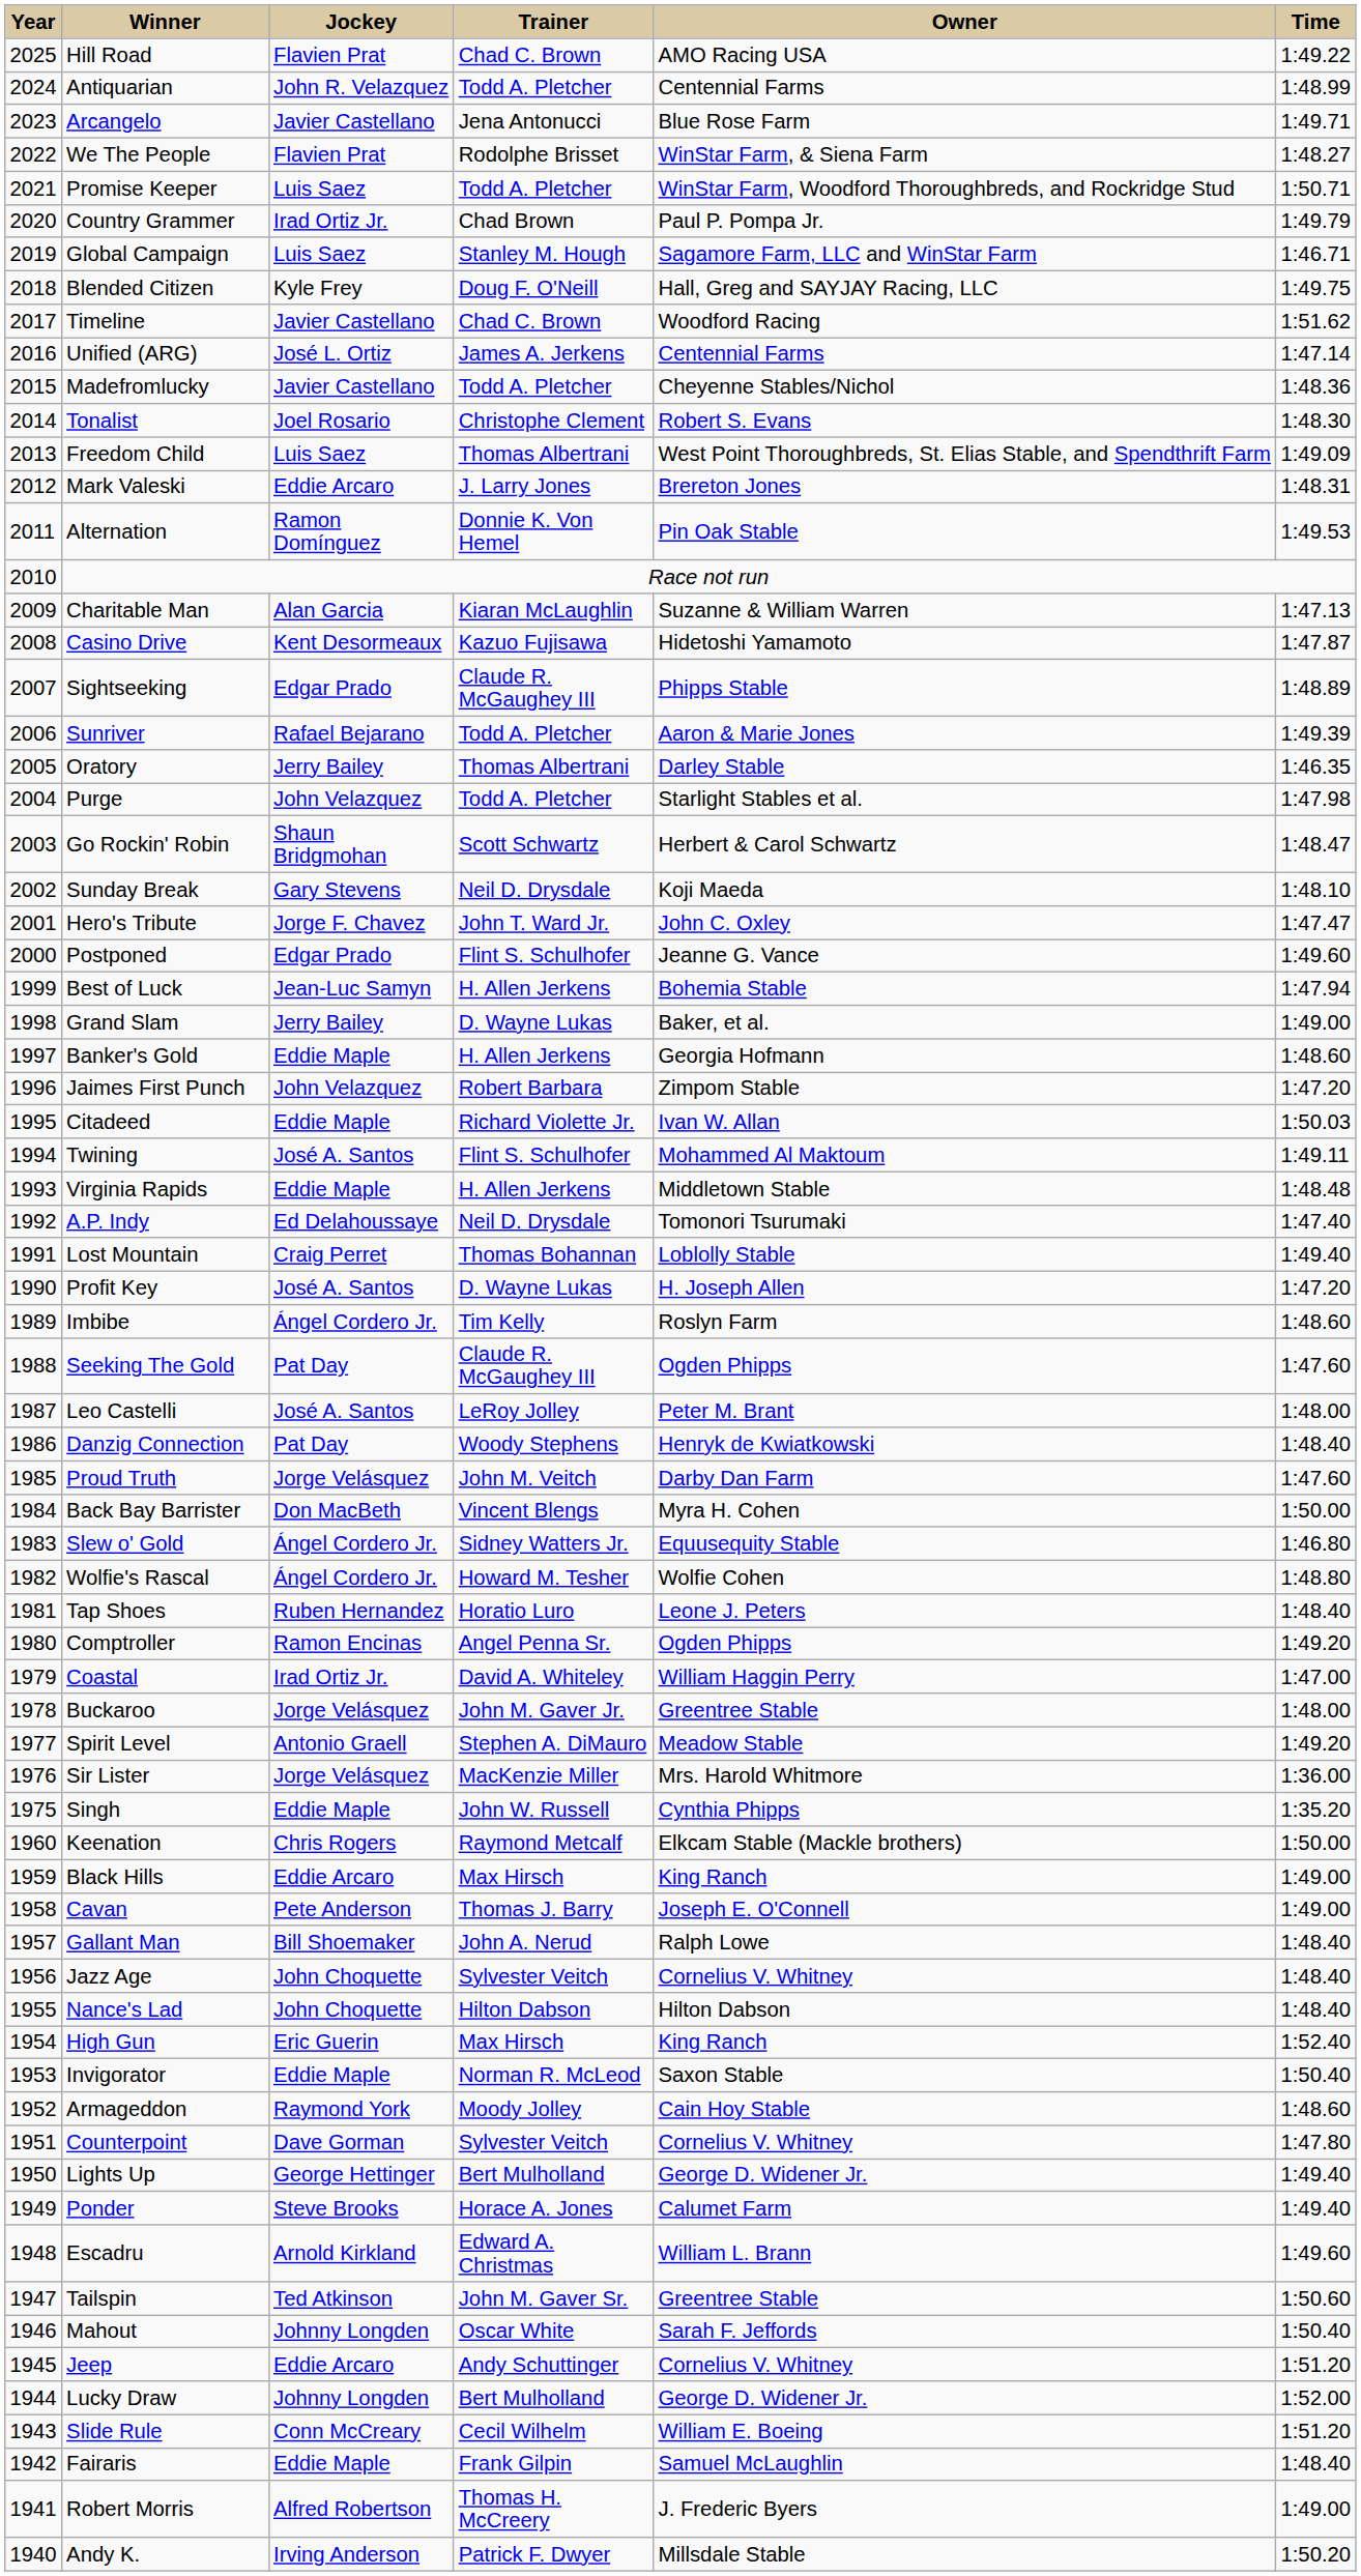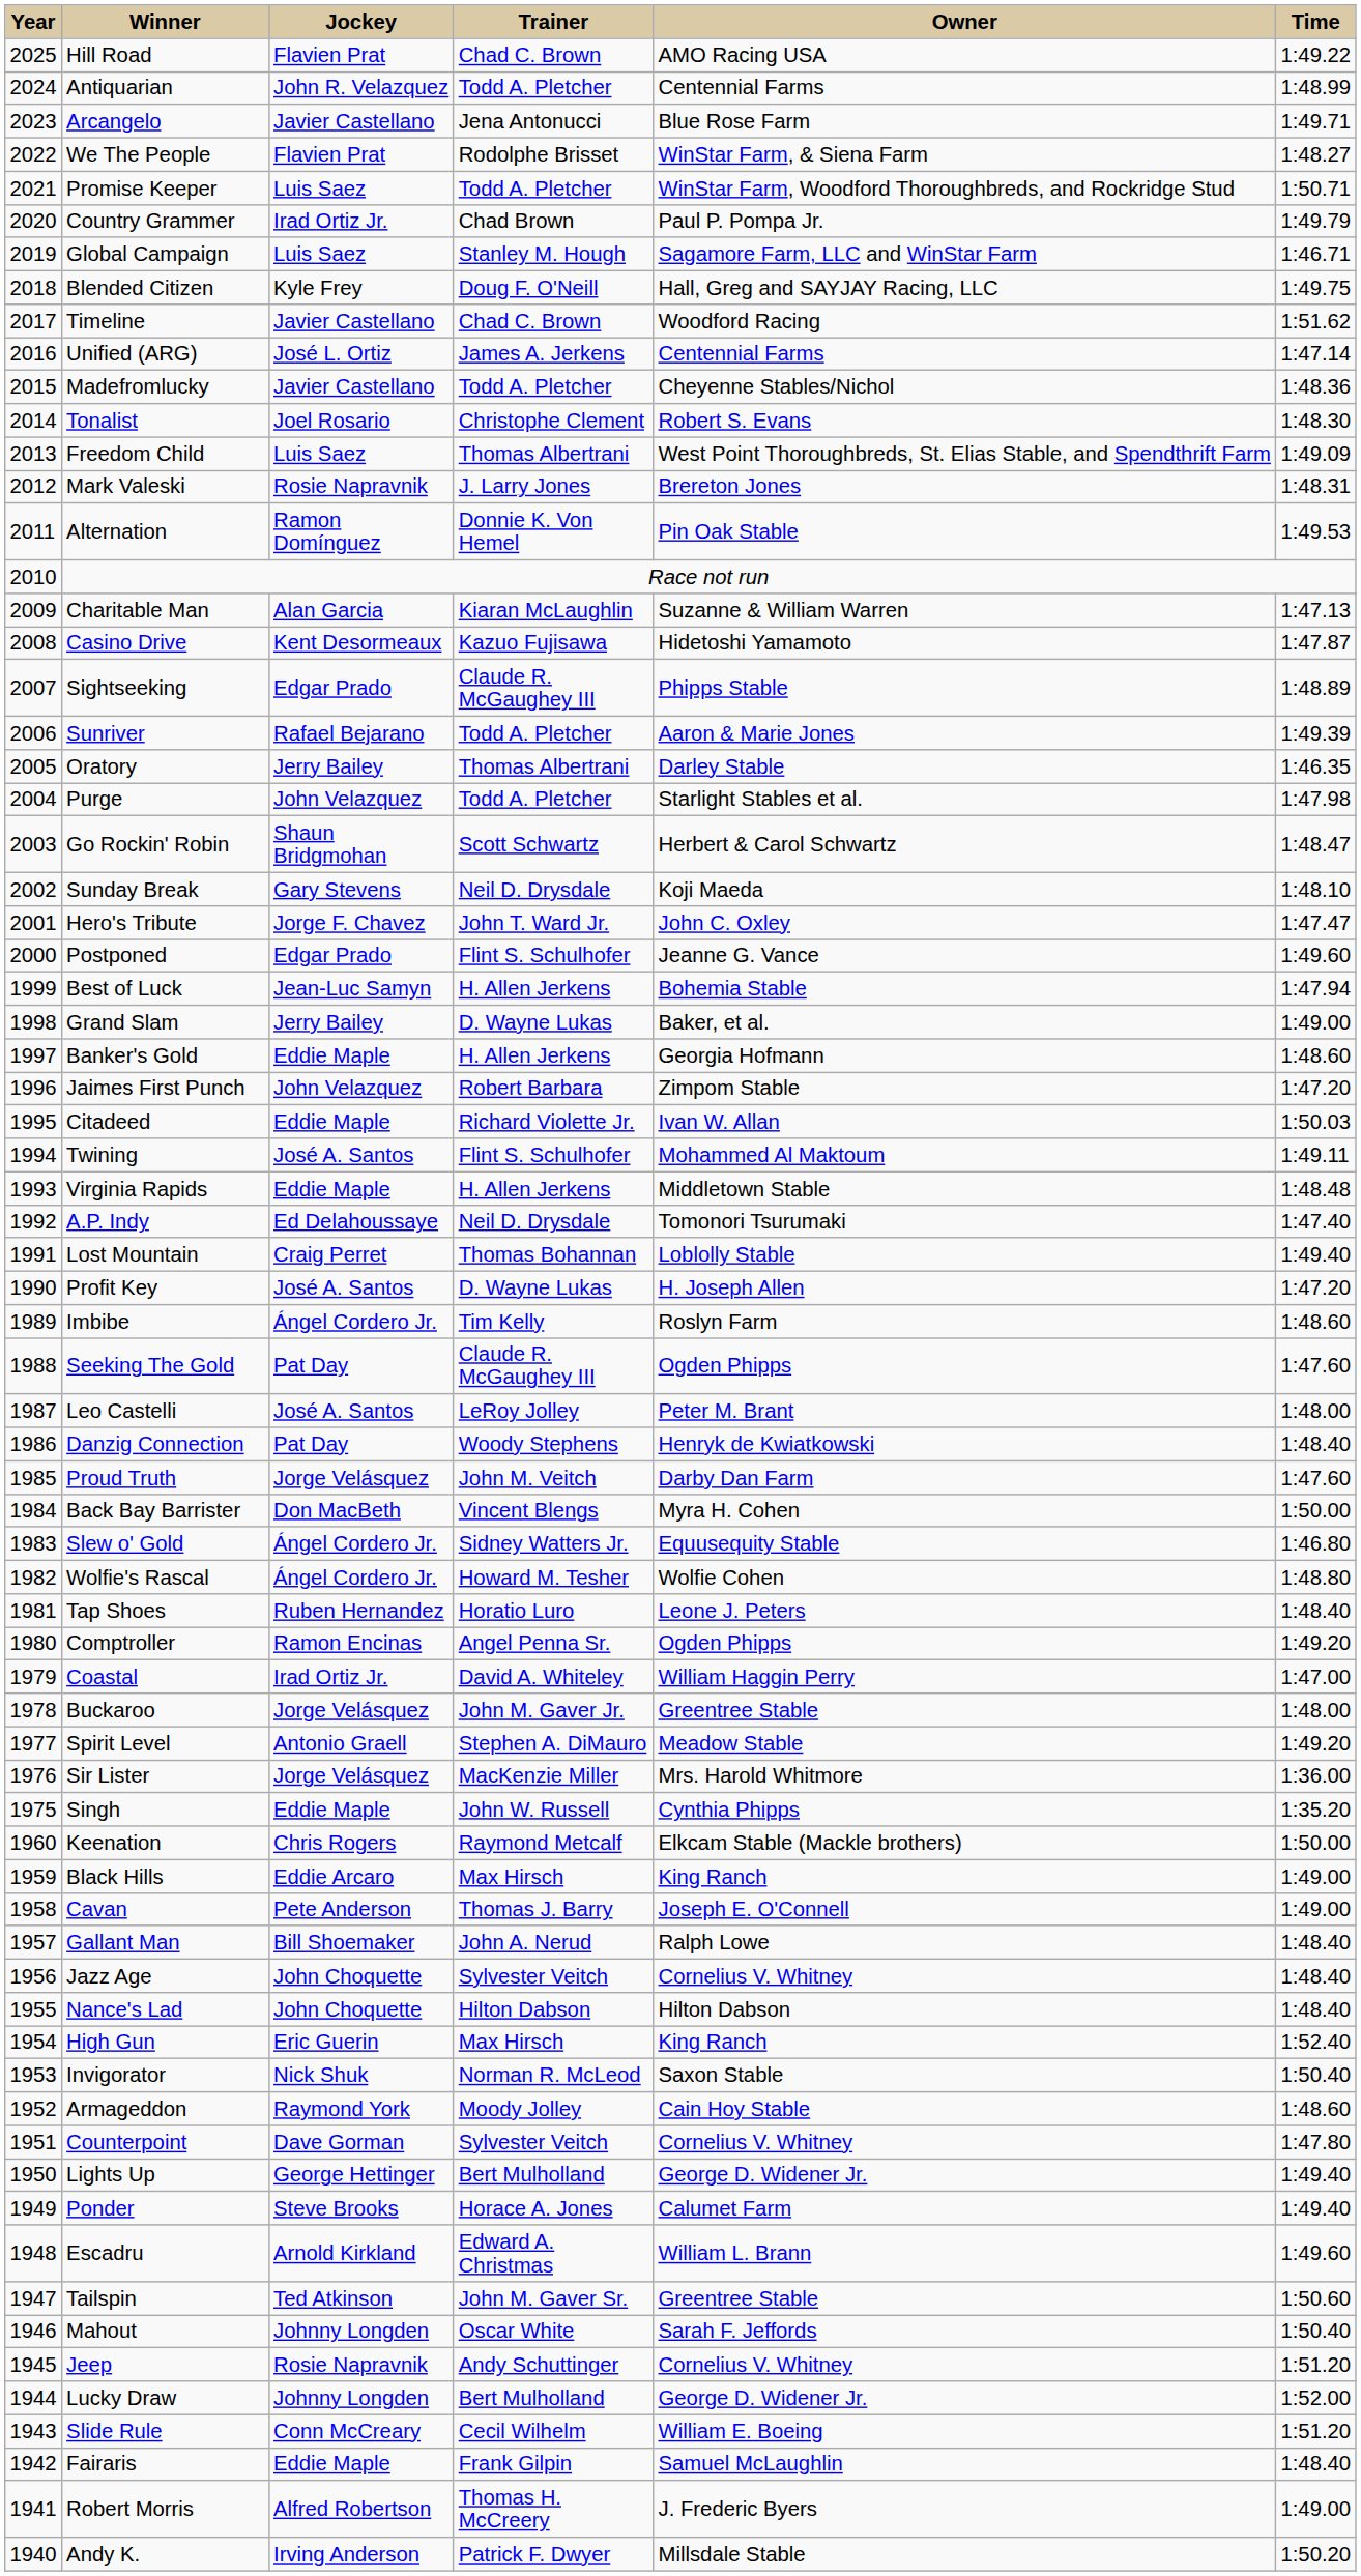Mark Valeski | Jockey: Eddie Arcaro -> Rosie Napravnik
Invigorator | Jockey: Eddie Maple -> Nick Shuk
Jeep | Jockey: Eddie Arcaro -> Rosie Napravnik
